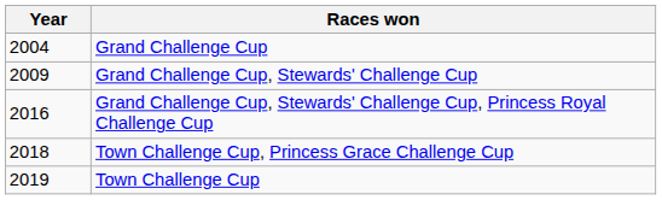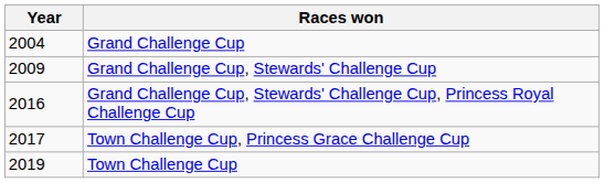Town Challenge Cup, Princess Grace Challenge Cup | Year: 2018 -> 2017
